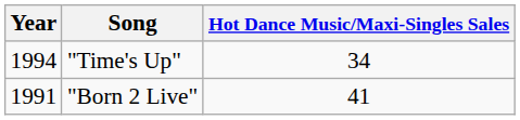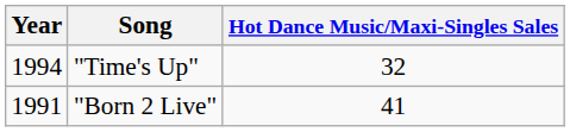"Time's Up" | Hot Dance Music/Maxi-Singles Sales: 34 -> 32
